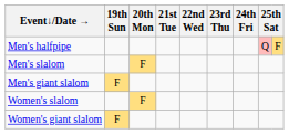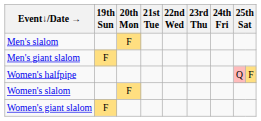- row: Men's halfpipe | Q | F
+ row: Women's halfpipe | Q | F
